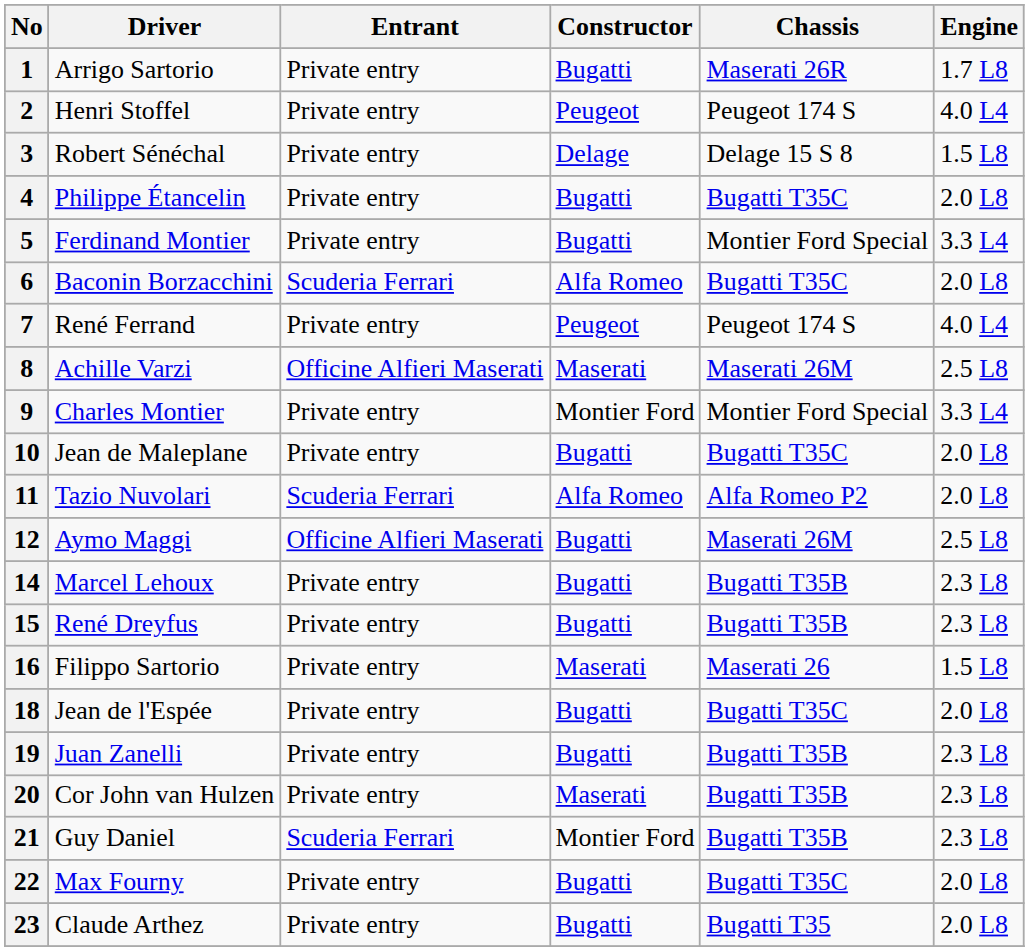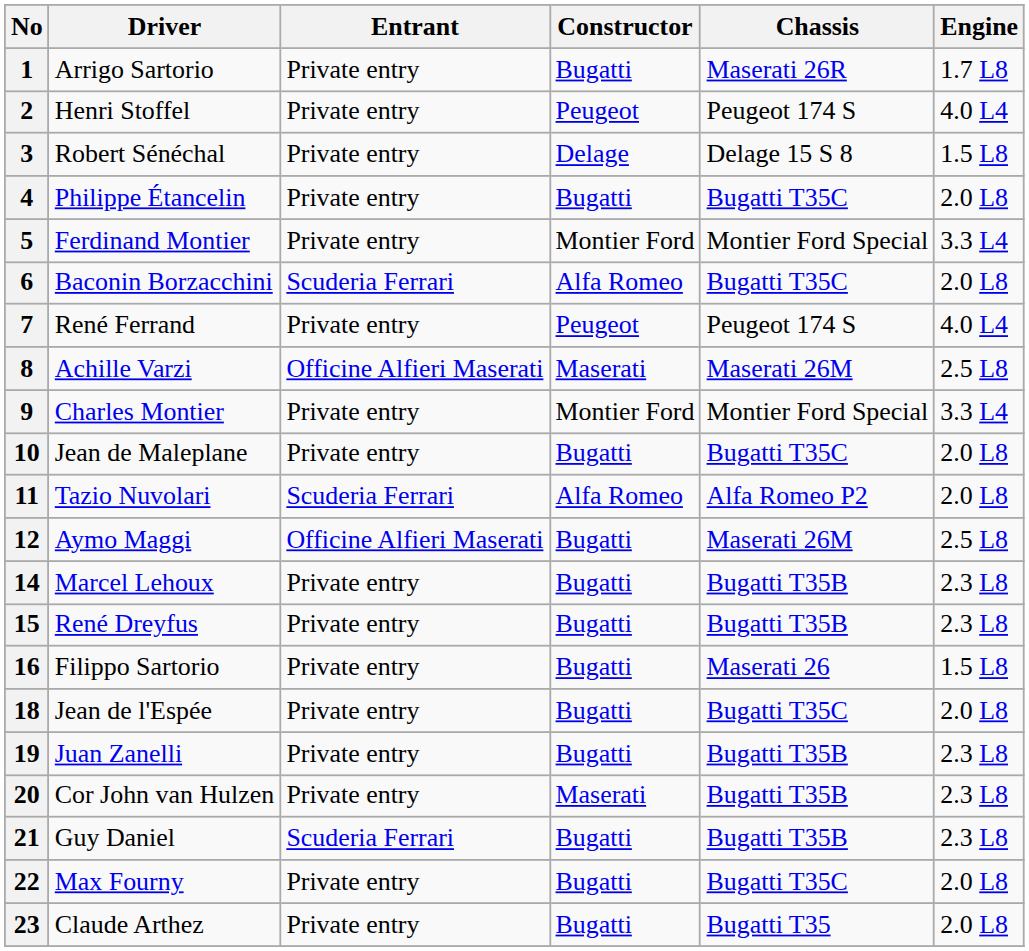5 | Constructor: Bugatti -> Montier Ford
16 | Constructor: Maserati -> Bugatti
21 | Constructor: Montier Ford -> Bugatti
